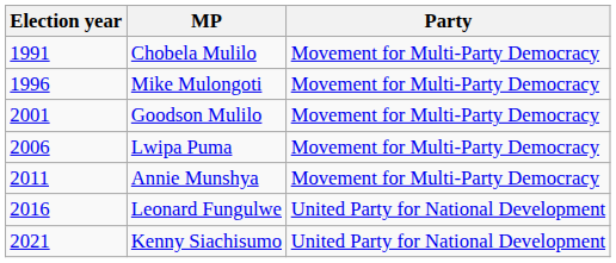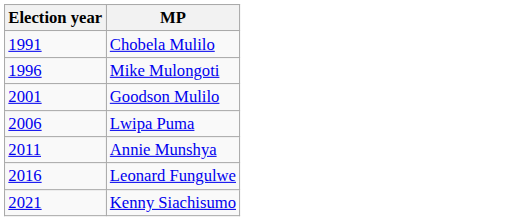- column: Party | Movement for Multi-Party Democracy | Movement for Multi-Party Democracy | Movement for Multi-Party Democracy | Movement for Multi-Party Democracy | Movement for Multi-Party Democracy | United Party for National Development | United Party for National Development
